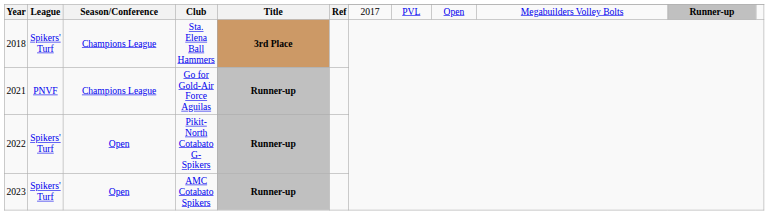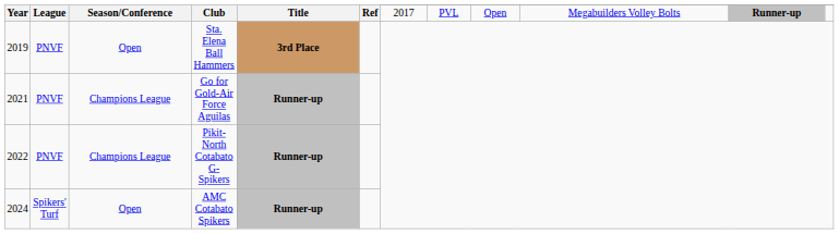Sta. Elena Ball Hammers | Year: 2018 -> 2019
Sta. Elena Ball Hammers | League: Spikers' Turf -> PNVF
Sta. Elena Ball Hammers | Season/Conference: Champions League -> Open
Pikit-North Cotabato G-Spikers | League: Spikers' Turf -> PNVF
Pikit-North Cotabato G-Spikers | Season/Conference: Open -> Champions League
AMC Cotabato Spikers | Year: 2023 -> 2024
